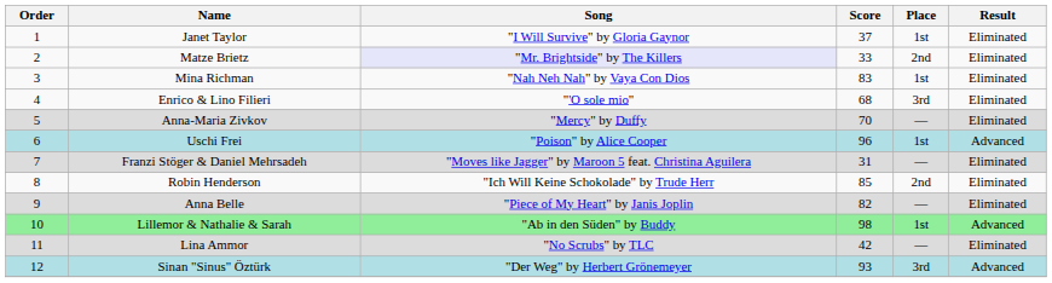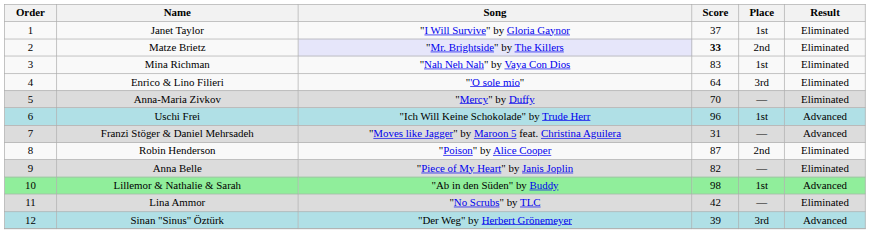Matze Brietz | Score: normal -> bold
Enrico & Lino Filieri | Score: 68 -> 64
Uschi Frei | Song: "Poison" by Alice Cooper -> "Ich Will Keine Schokolade" by Trude Herr
Franzi Stöger & Daniel Mehrsadeh | Result: Eliminated -> Advanced
Robin Henderson | Song: "Ich Will Keine Schokolade" by Trude Herr -> "Poison" by Alice Cooper
Robin Henderson | Score: 85 -> 87
Sinan "Sinus" Öztürk | Score: 93 -> 39
